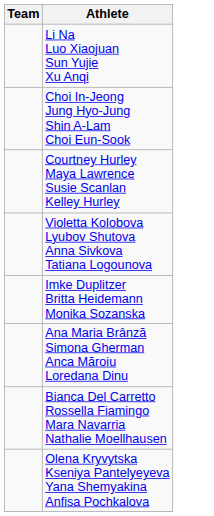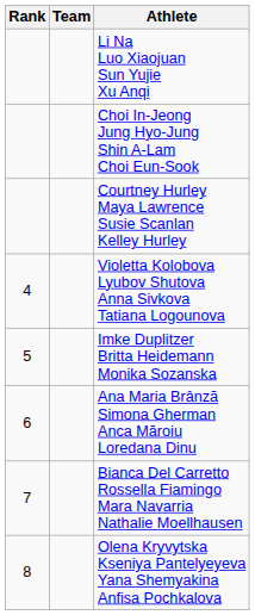+ column: Rank | 4 | 5 | 6 | 7 | 8
